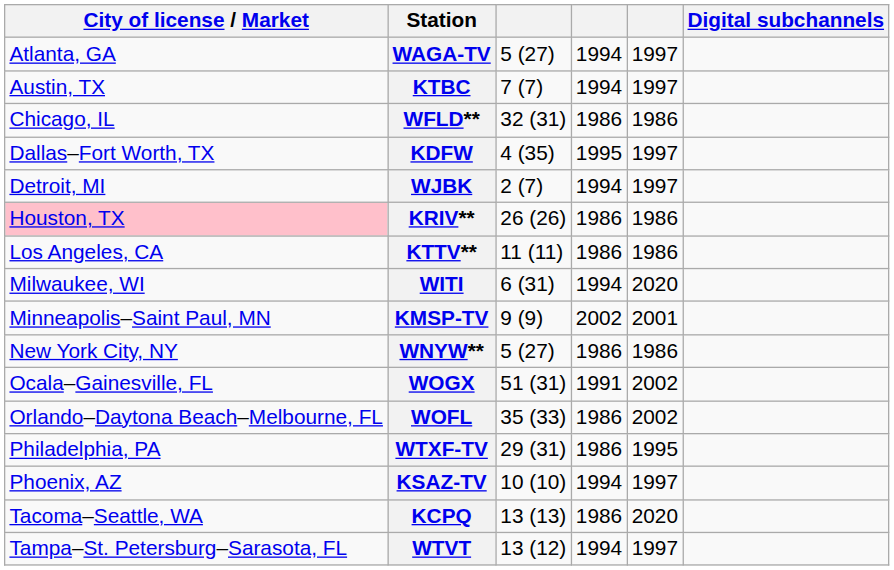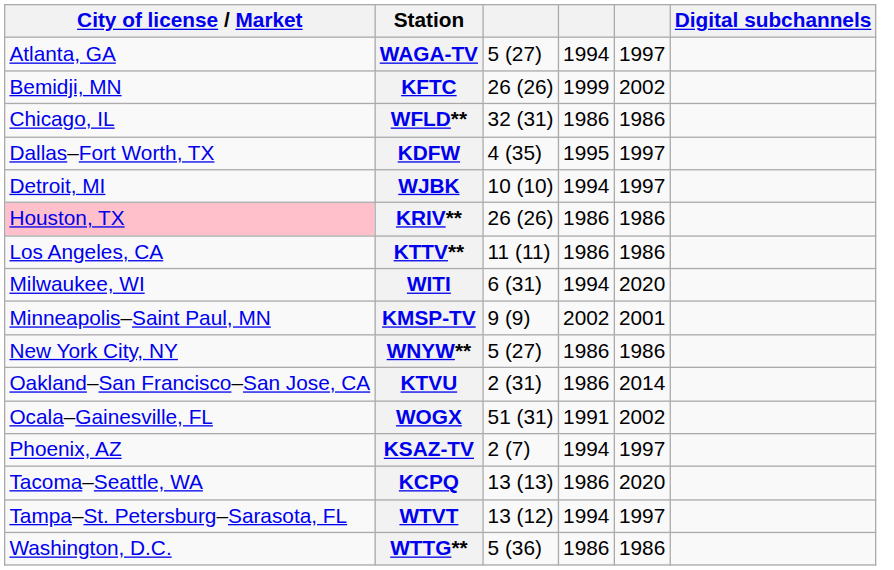- row: Austin, TX | KTBC | 7 (7) | 1994 | 1997
+ row: Bemidji, MN | KFTC | 26 (26) | 1999 | 2002
WJBK | column 3: 2 (7) -> 10 (10)
+ row: Oakland–San Francisco–San Jose, CA | KTVU | 2 (31) | 1986 | 2014
- row: Orlando–Daytona Beach–Melbourne, FL | WOFL | 35 (33) | 1986 | 2002
- row: Philadelphia, PA | WTXF-TV | 29 (31) | 1986 | 1995
KSAZ-TV | column 3: 10 (10) -> 2 (7)
+ row: Washington, D.C. | WTTG** | 5 (36) | 1986 | 1986
